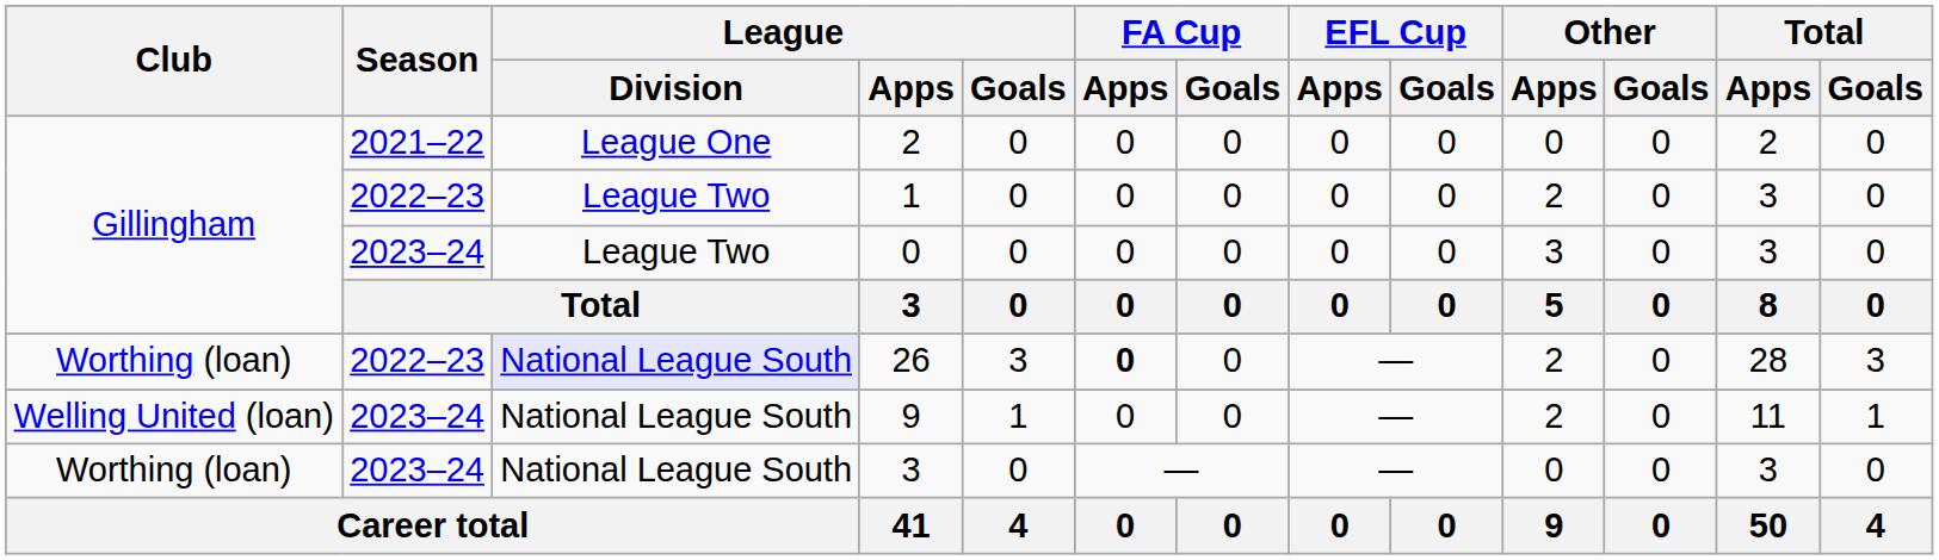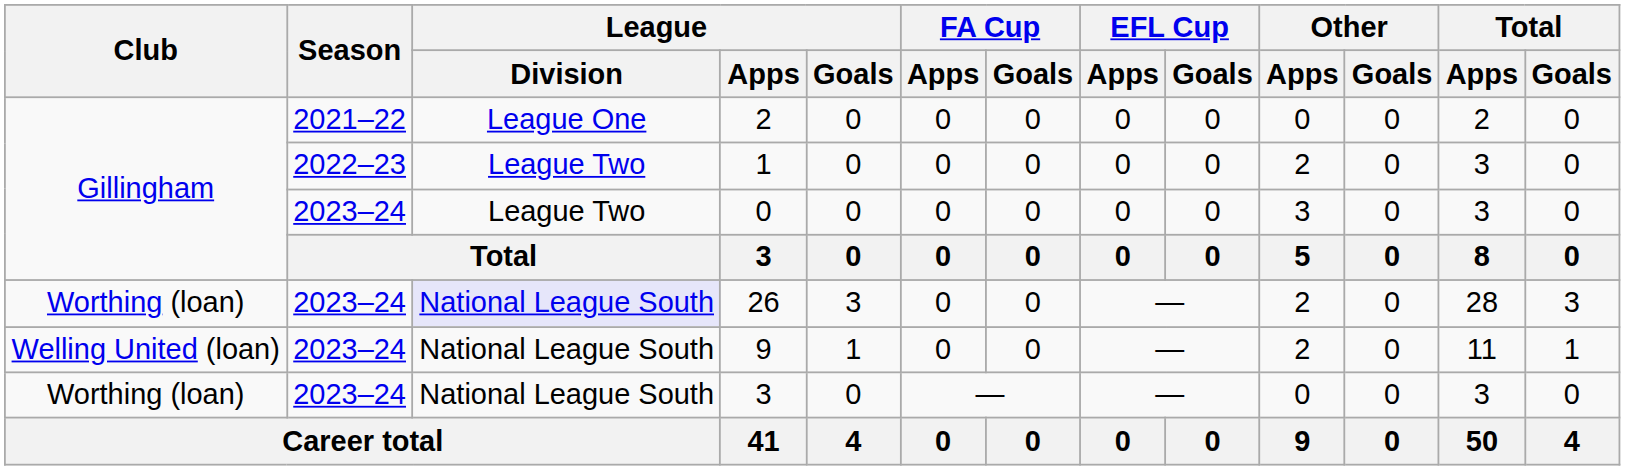26 | Season: 2022–23 -> 2023–24
26 | FA Cup / Apps: bold -> normal
